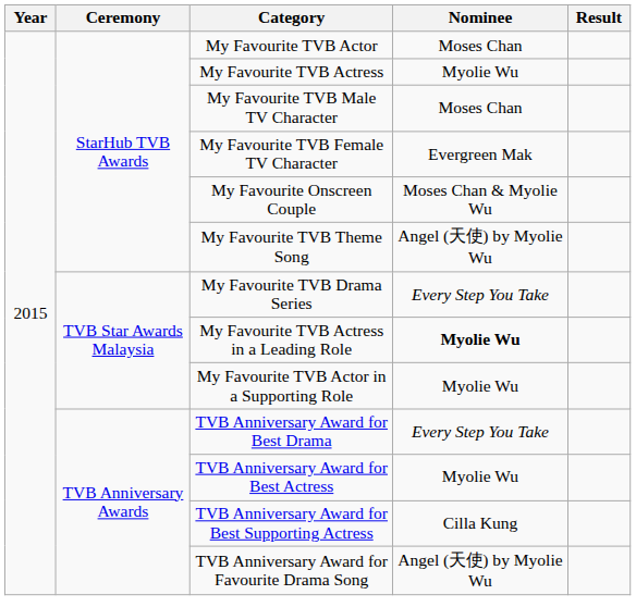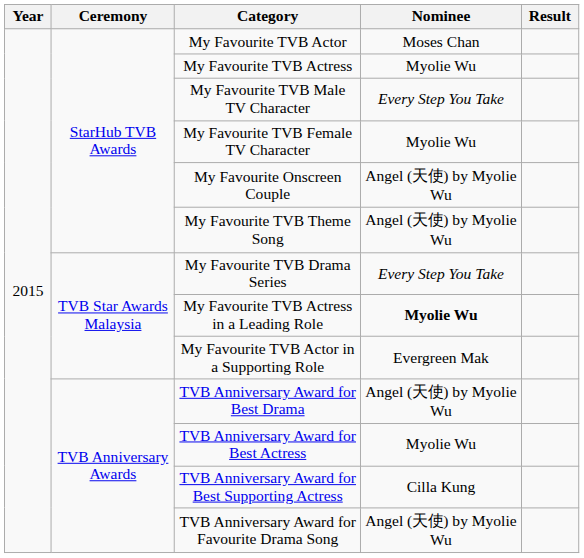My Favourite TVB Male TV Character | Nominee: Moses Chan -> Every Step You Take
My Favourite TVB Female TV Character | Nominee: Evergreen Mak -> Myolie Wu
My Favourite Onscreen Couple | Nominee: Moses Chan & Myolie Wu -> Angel (天使) by Myolie Wu
My Favourite TVB Actor in a Supporting Role | Nominee: Myolie Wu -> Evergreen Mak
TVB Anniversary Award for Best Drama | Nominee: Every Step You Take -> Angel (天使) by Myolie Wu
